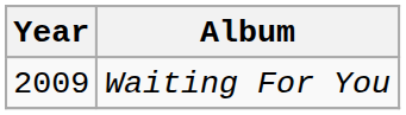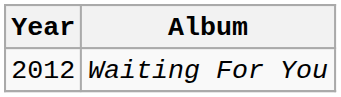Waiting For You | Year: 2009 -> 2012
